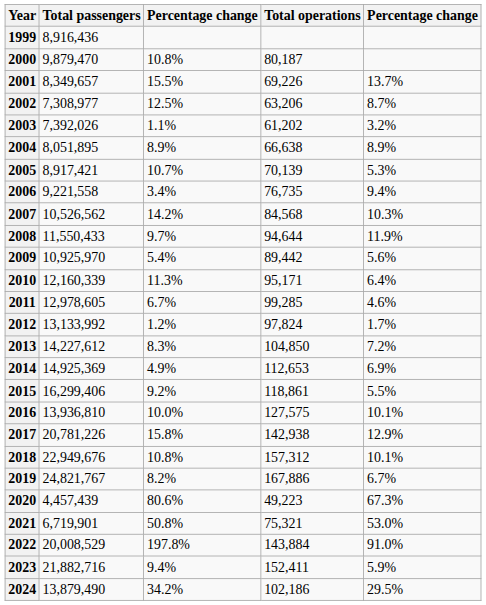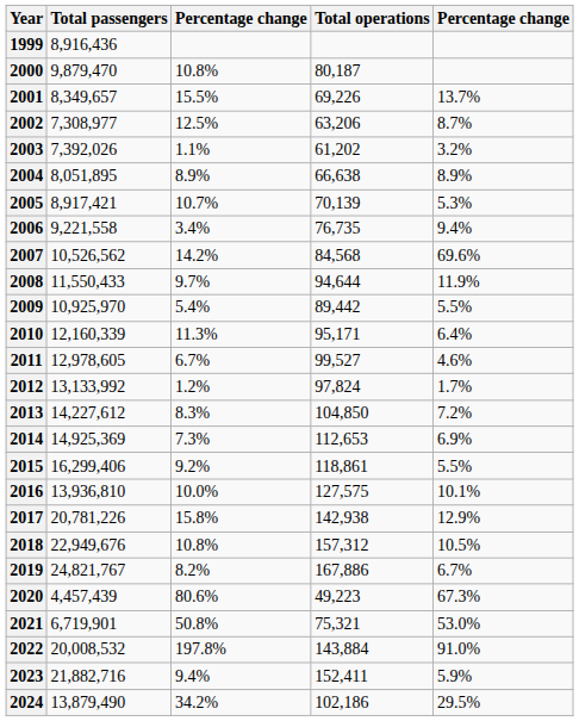2007 | column 5: 10.3% -> 69.6%
2009 | column 5: 5.6% -> 5.5%
2011 | Total operations: 99,285 -> 99,527
2014 | column 3: 4.9% -> 7.3%
2018 | column 5: 10.1% -> 10.5%
2022 | Total passengers: 20,008,529 -> 20,008,532
